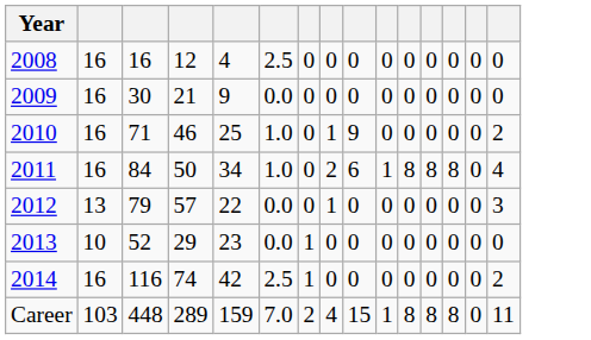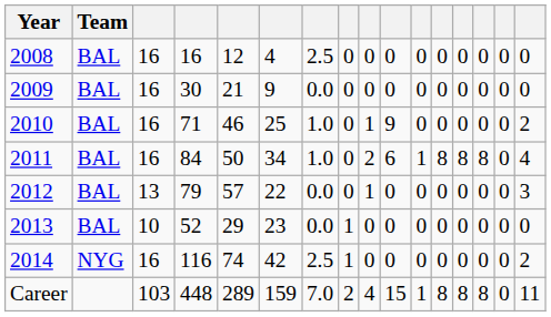+ column: Team | BAL | BAL | BAL | BAL | BAL | BAL | NYG
